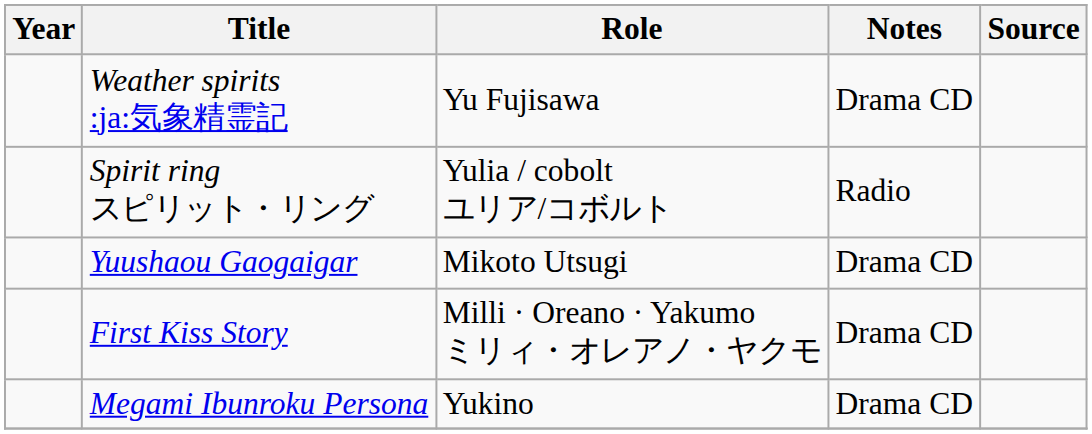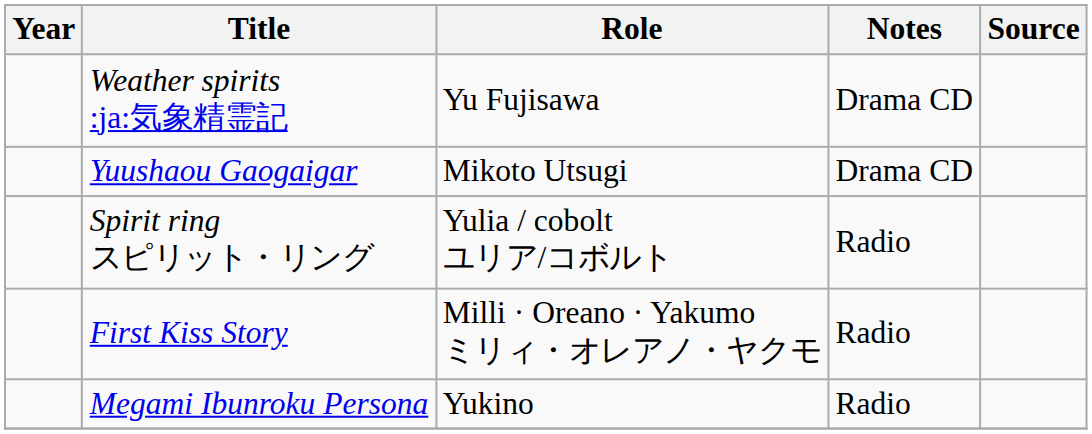rows swapped: Spirit ring スピリット・リング <-> Yuushaou Gaogaigar
First Kiss Story | Notes: Drama CD -> Radio
Megami Ibunroku Persona | Notes: Drama CD -> Radio
